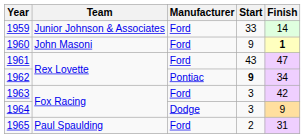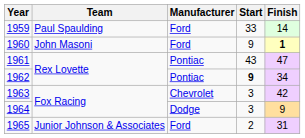1959 | Team: Junior Johnson & Associates -> Paul Spaulding
1961 | Manufacturer: Ford -> Pontiac
1963 | Manufacturer: Ford -> Chevrolet
1965 | Team: Paul Spaulding -> Junior Johnson & Associates
